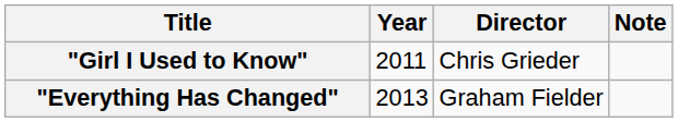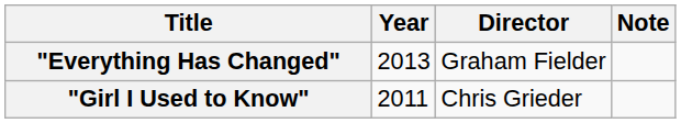rows swapped: "Girl I Used to Know" <-> "Everything Has Changed"
